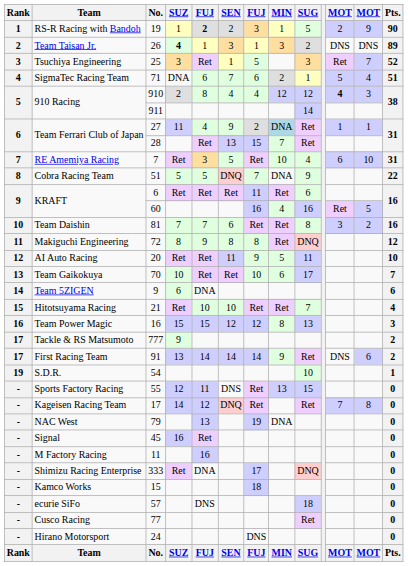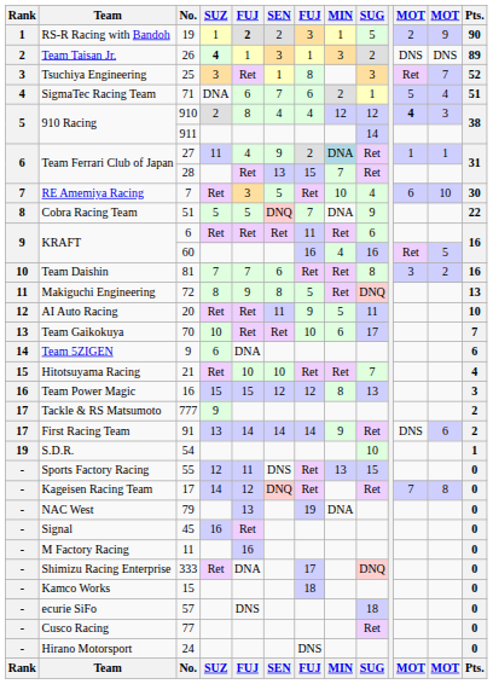Tsuchiya Engineering | column 7: 5 -> 8
RE Amemiya Racing | Pts.: 31 -> 30
Makiguchi Engineering | column 7: 8 -> 5
Makiguchi Engineering | Pts.: 12 -> 13
